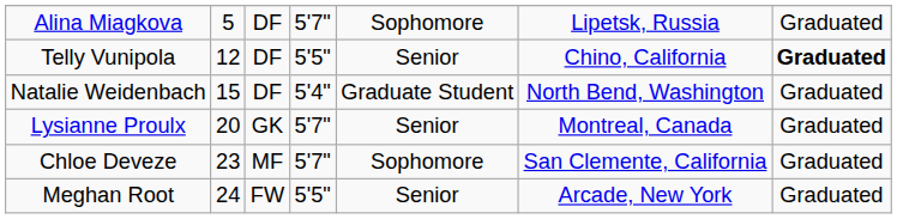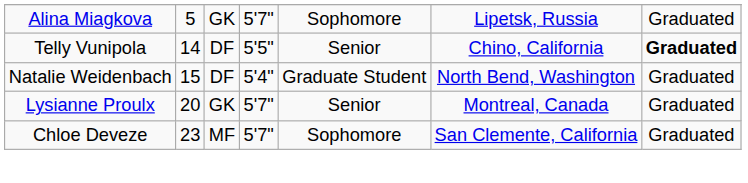Alina Miagkova | column 3: DF -> GK
Telly Vunipola | column 2: 12 -> 14
- row: Meghan Root | 24 | FW | 5'5" | Senior | Arcade, New York | Graduated
